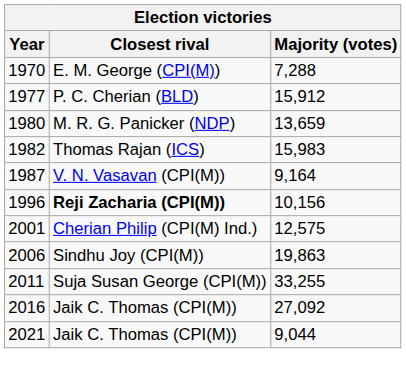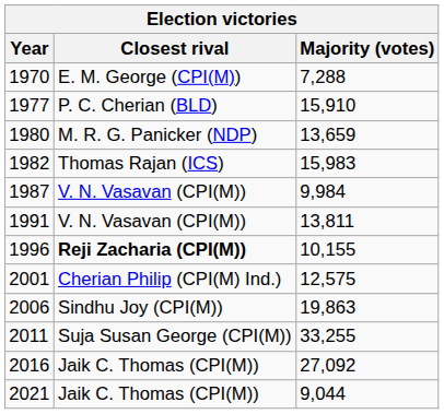1977 | Majority (votes): 15,912 -> 15,910
1987 | Majority (votes): 9,164 -> 9,984
+ row: 1991 | V. N. Vasavan (CPI(M)) | 13,811
1996 | Majority (votes): 10,156 -> 10,155
